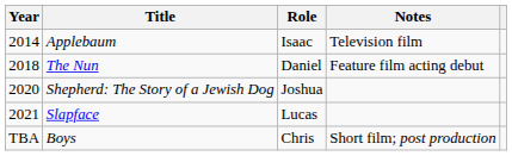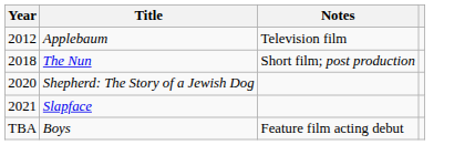- column: Role | Isaac | Daniel | Joshua | Lucas | Chris
Applebaum | Year: 2014 -> 2012
The Nun | Notes: Feature film acting debut -> Short film; post production
Boys | Notes: Short film; post production -> Feature film acting debut
